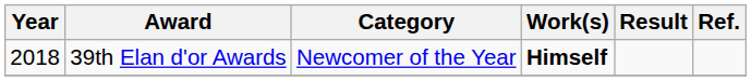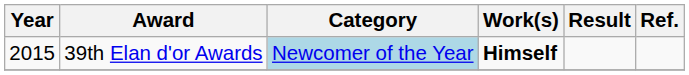39th Elan d'or Awards | Year: 2018 -> 2015
39th Elan d'or Awards | Category: no background -> lightblue background
